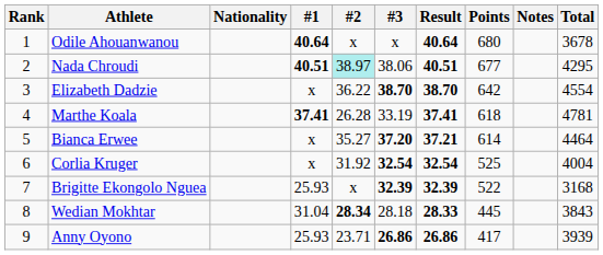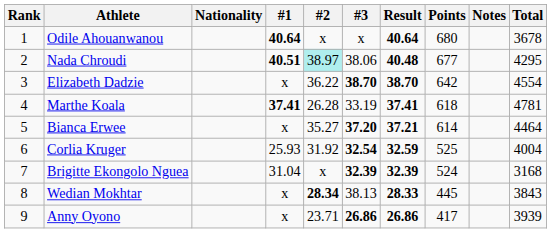Nada Chroudi | Result: 40.51 -> 40.48
Corlia Kruger | #1: x -> 25.93
Corlia Kruger | Result: 32.54 -> 32.59
Brigitte Ekongolo Nguea | #1: 25.93 -> 31.04
Brigitte Ekongolo Nguea | Points: 522 -> 524
Wedian Mokhtar | #1: 31.04 -> x
Wedian Mokhtar | #3: 28.18 -> 38.13
Anny Oyono | #1: 25.93 -> x
